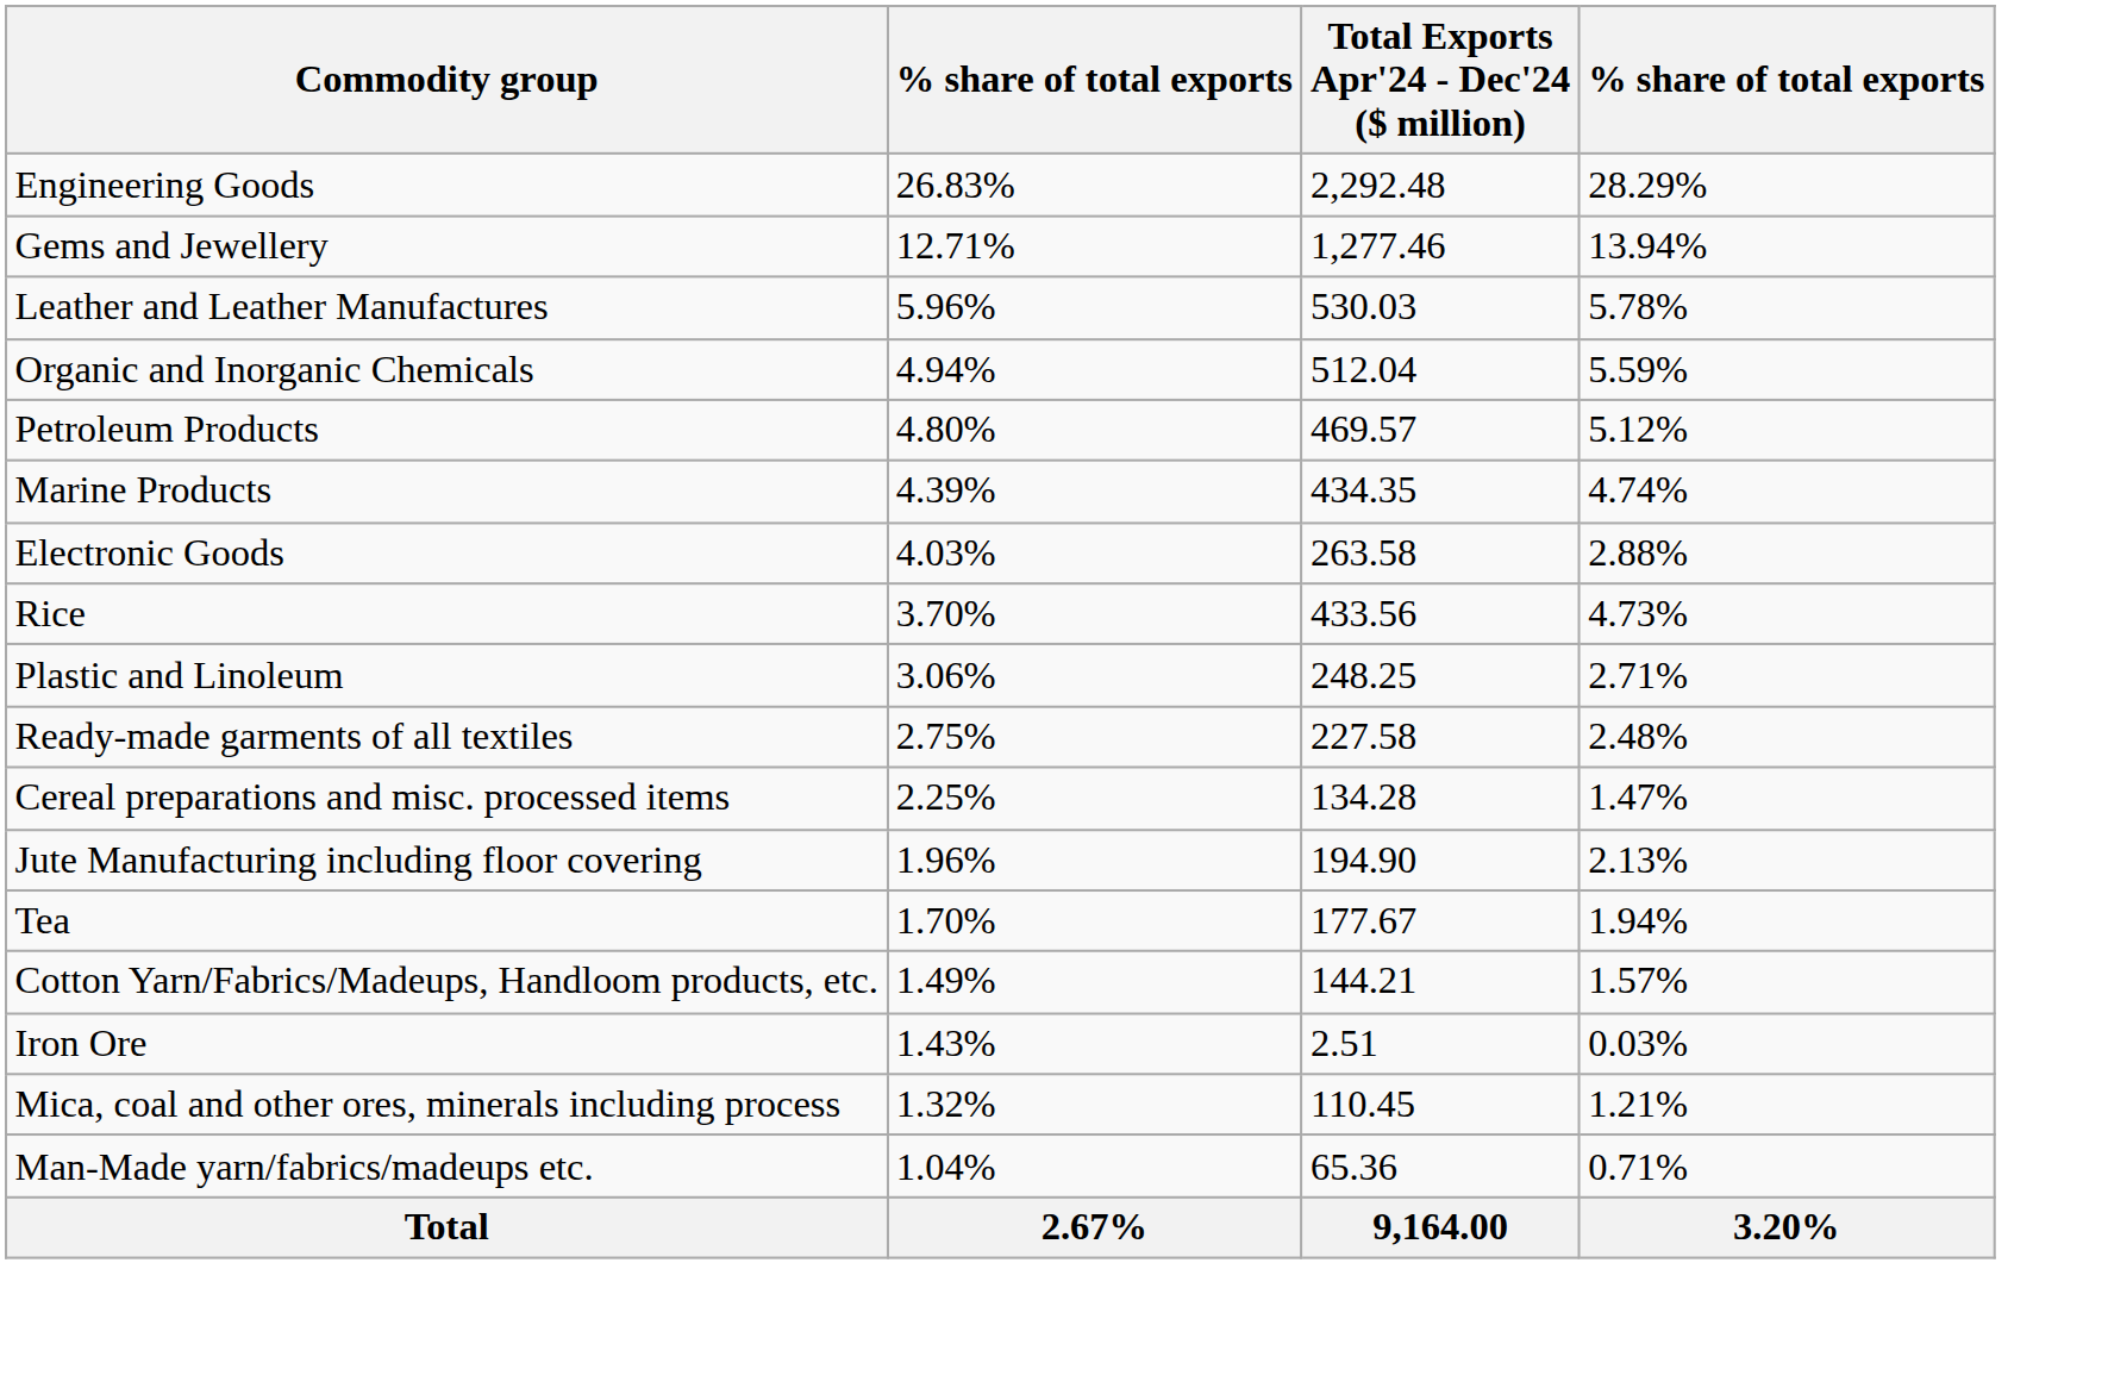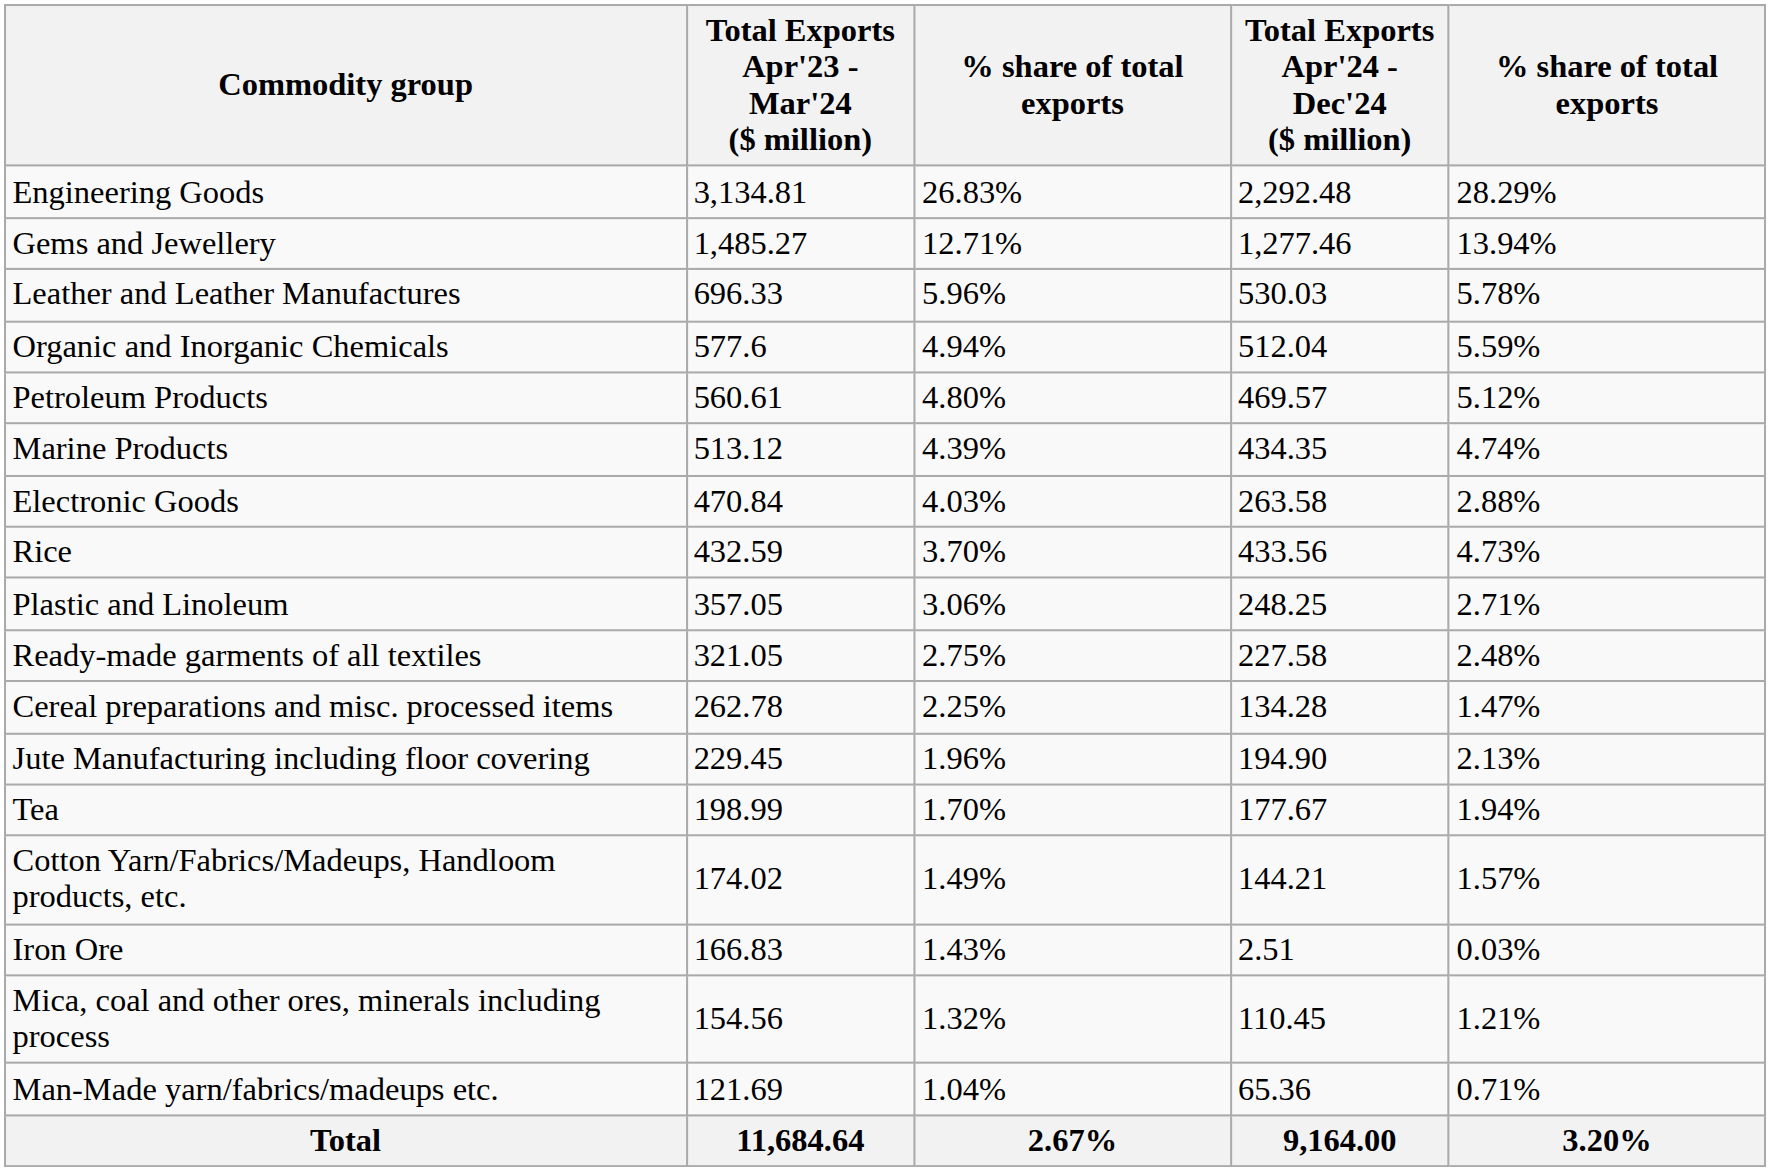+ column: Total Exports Apr'23 - Mar'24 ($ million) | 3,134.81 | 1,485.27 | 696.33 | 577.6 | 560.61 | 513.12 | 470.84 | 432.59 | 357.05 | 321.05 | 262.78 | 229.45 | 198.99 | 174.02 | 166.83 | 154.56 | 121.69 | 11,684.64
